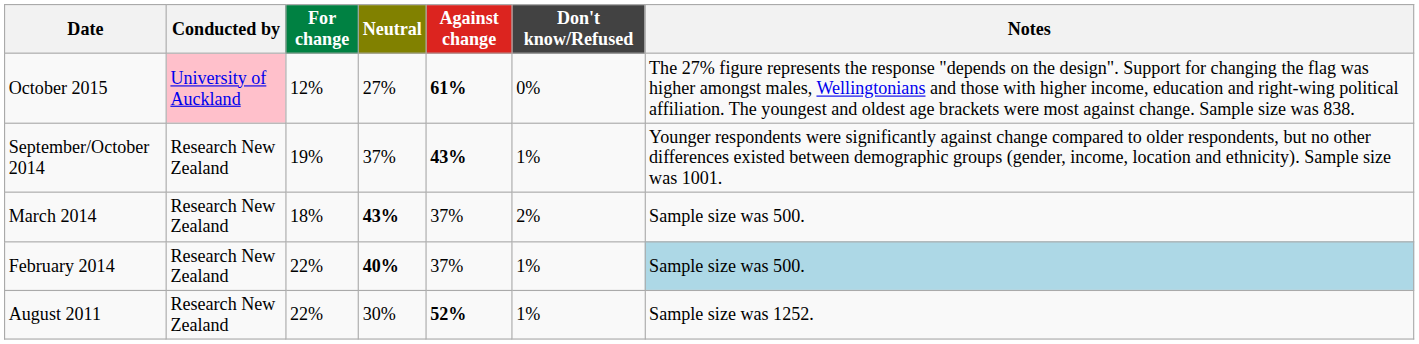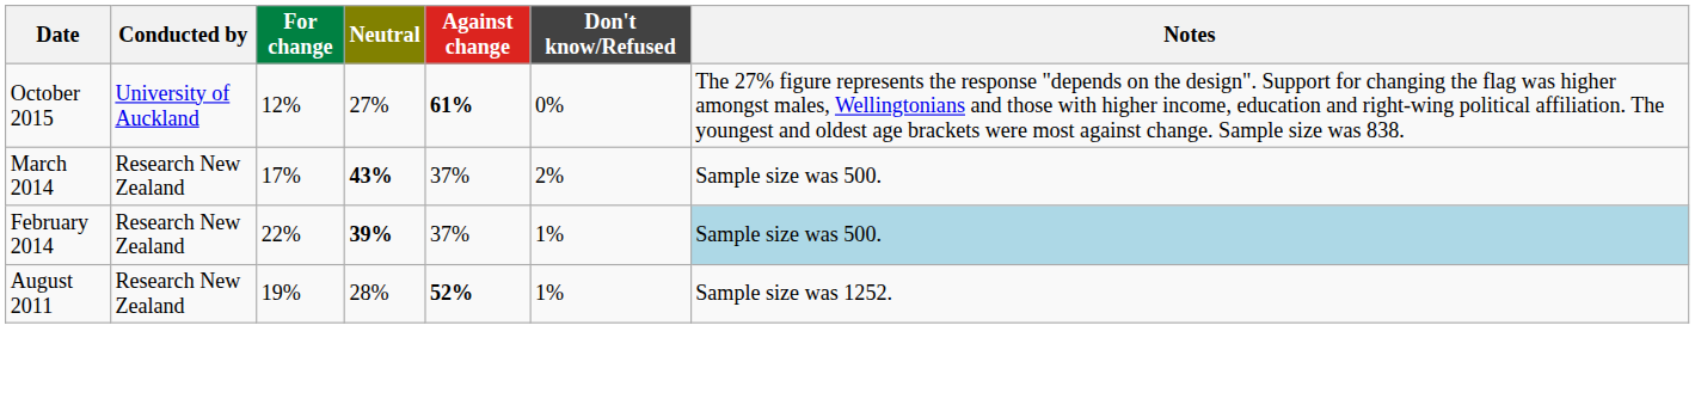October 2015 | Conducted by: pink background -> no background
- row: September/October 2014 | Research New Zealand | 19% | 37% | 43% | 1% | Younger respondents were significantly against change compared to older respondents, but no other differences existed between demographic groups (gender, income, location and ethnicity). Sample size was 1001.
March 2014 | For change: 18% -> 17%
February 2014 | Neutral: 40% -> 39%
August 2011 | For change: 22% -> 19%
August 2011 | Neutral: 30% -> 28%
